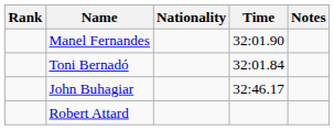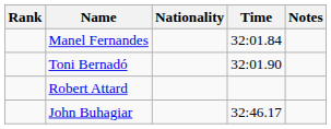Manel Fernandes | Time: 32:01.90 -> 32:01.84
Toni Bernadó | Time: 32:01.84 -> 32:01.90
rows swapped: John Buhagiar <-> Robert Attard
